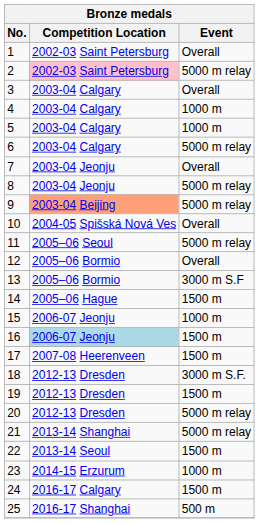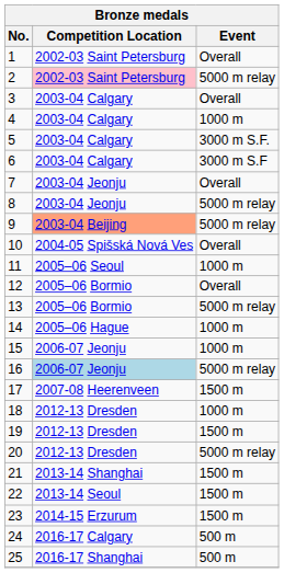5 | Event: 1000 m -> 3000 m S.F.
6 | Event: 5000 m relay -> 3000 m S.F
11 | Event: 5000 m relay -> 1000 m
13 | Event: 3000 m S.F -> 5000 m relay
14 | Event: 1500 m -> 1000 m
16 | Event: 1500 m -> 5000 m relay
18 | Event: 3000 m S.F. -> 1000 m
21 | Event: 5000 m relay -> 1500 m
23 | Event: 1000 m -> 1500 m
24 | Event: 1500 m -> 500 m
